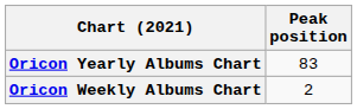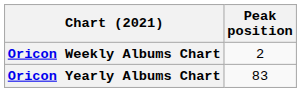rows swapped: Oricon Weekly Albums Chart <-> Oricon Yearly Albums Chart
